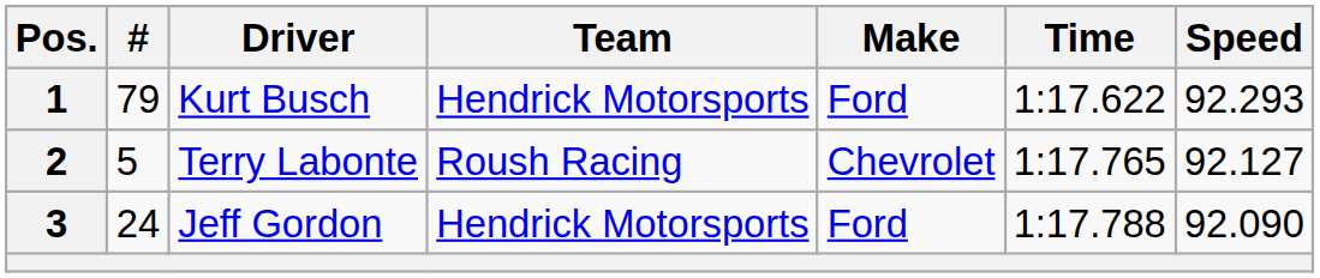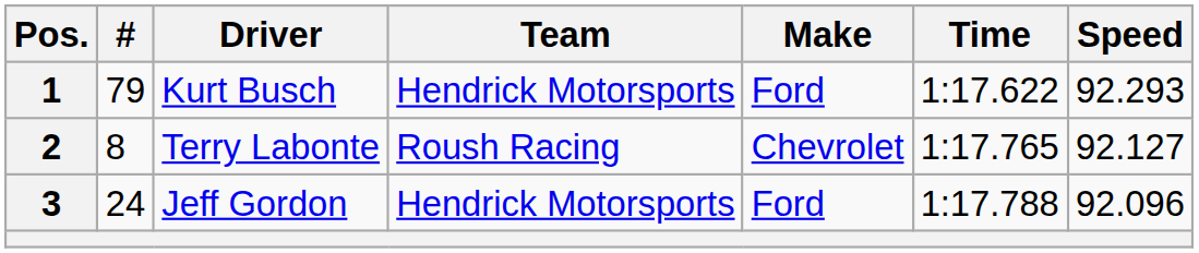2 | #: 5 -> 8
3 | Speed: 92.090 -> 92.096
